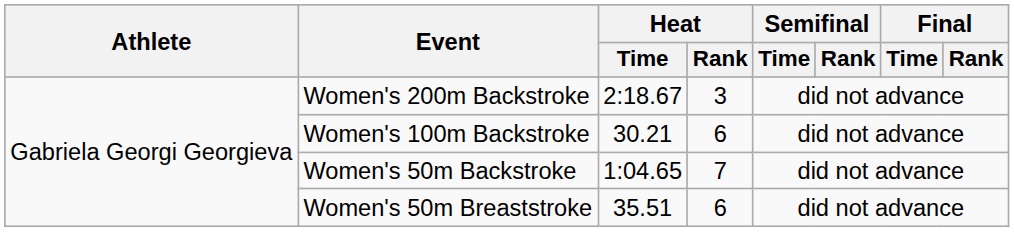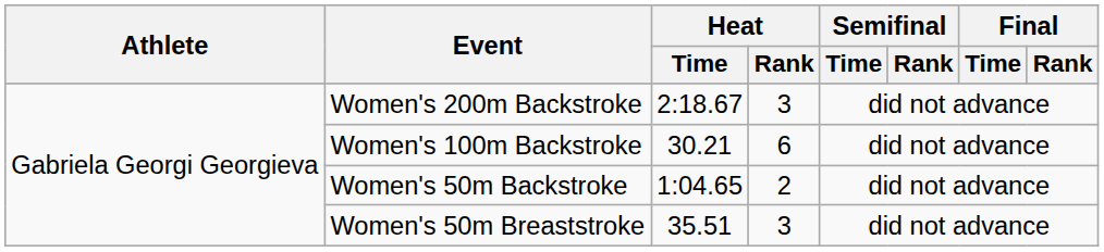Women's 50m Backstroke | Heat / Rank: 7 -> 2
Women's 50m Breaststroke | Heat / Rank: 6 -> 3
